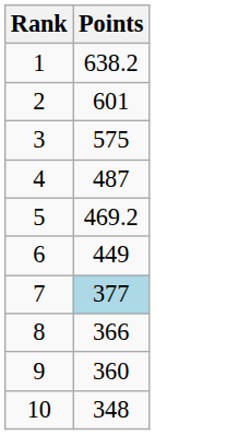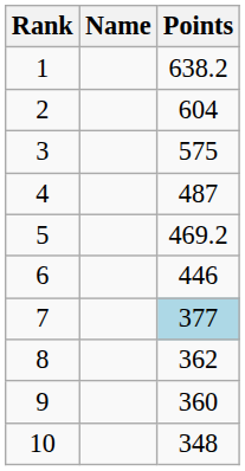+ column: Name
2 | Points: 601 -> 604
6 | Points: 449 -> 446
8 | Points: 366 -> 362
